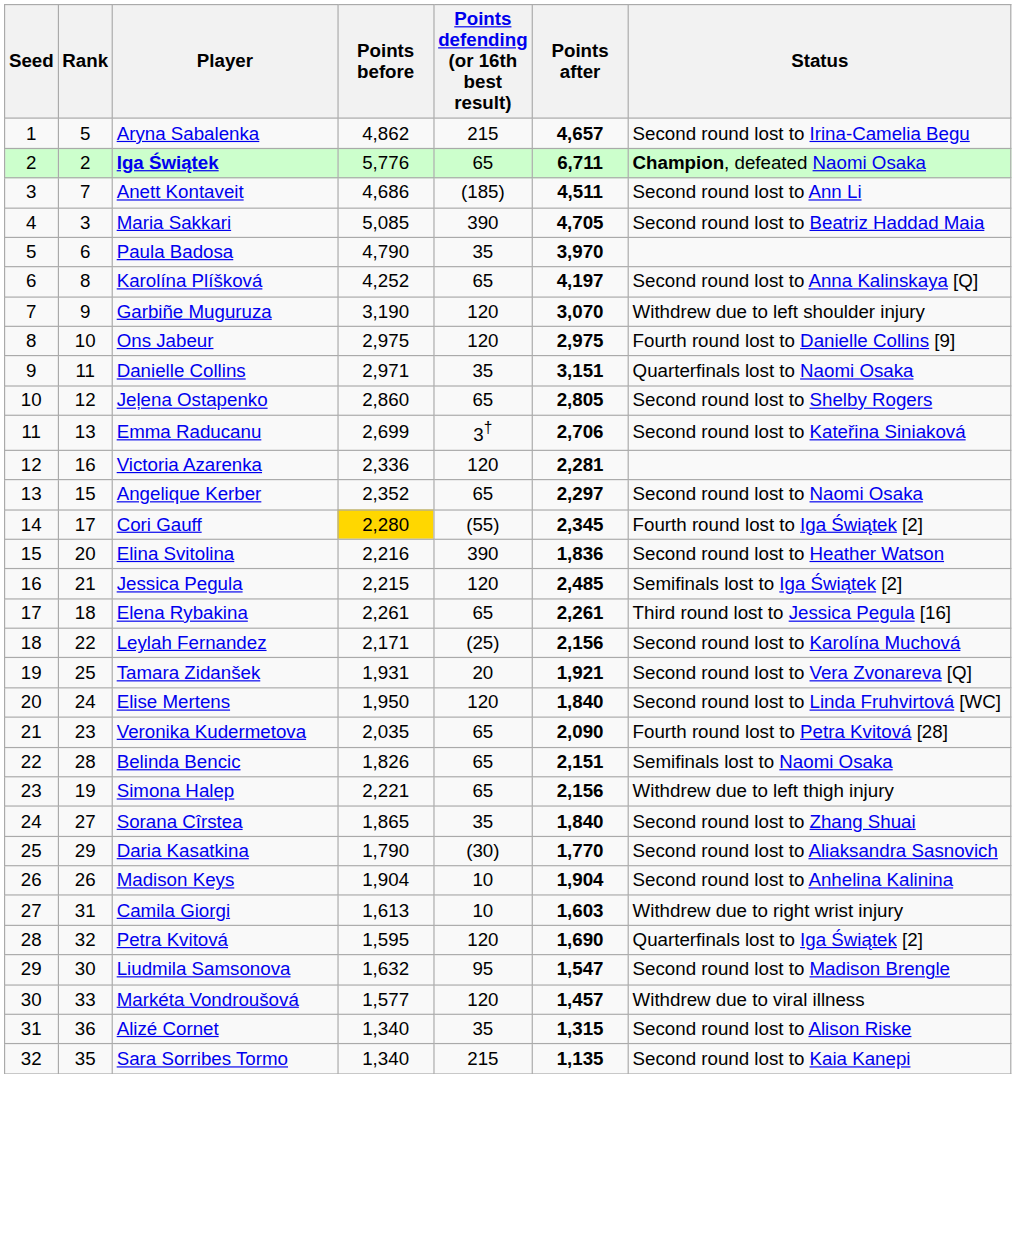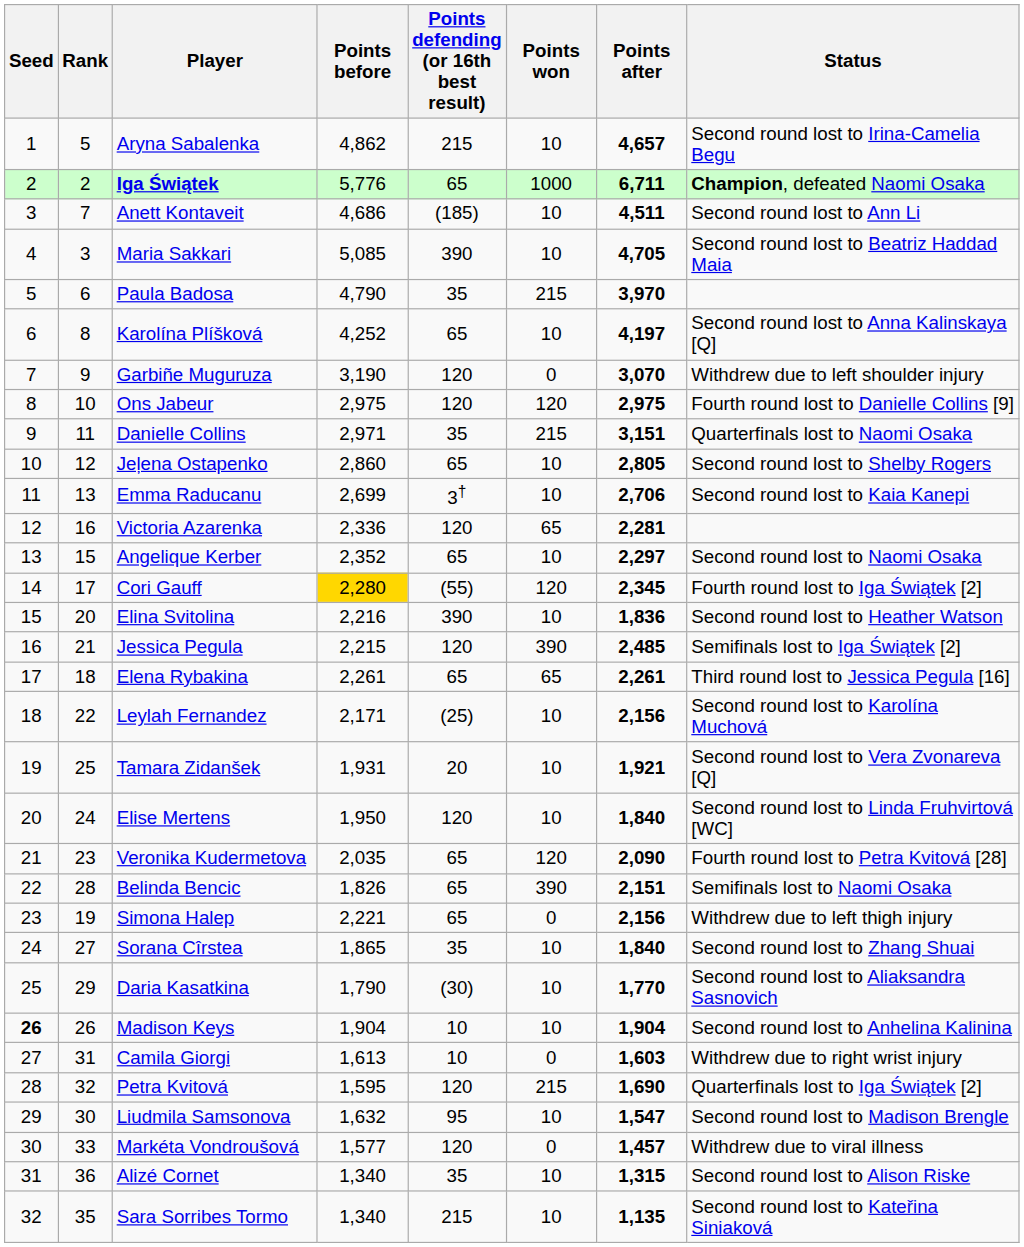+ column: Points won | 10 | 1000 | 10 | 10 | 215 | 10 | 0 | 120 | 215 | 10 | 10 | 65 | 10 | 120 | 10 | 390 | 65 | 10 | 10 | 10 | 120 | 390 | 0 | 10 | 10 | 10 | 0 | 215 | 10 | 0 | 10 | 10
Emma Raducanu | Status: Second round lost to Kateřina Siniaková -> Second round lost to Kaia Kanepi
Madison Keys | Seed: normal -> bold
Sara Sorribes Tormo | Status: Second round lost to Kaia Kanepi -> Second round lost to Kateřina Siniaková
